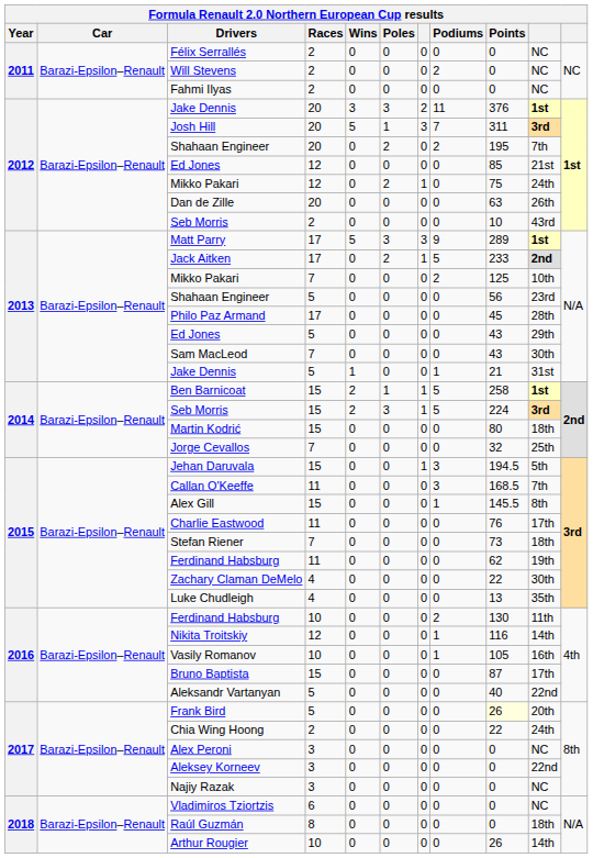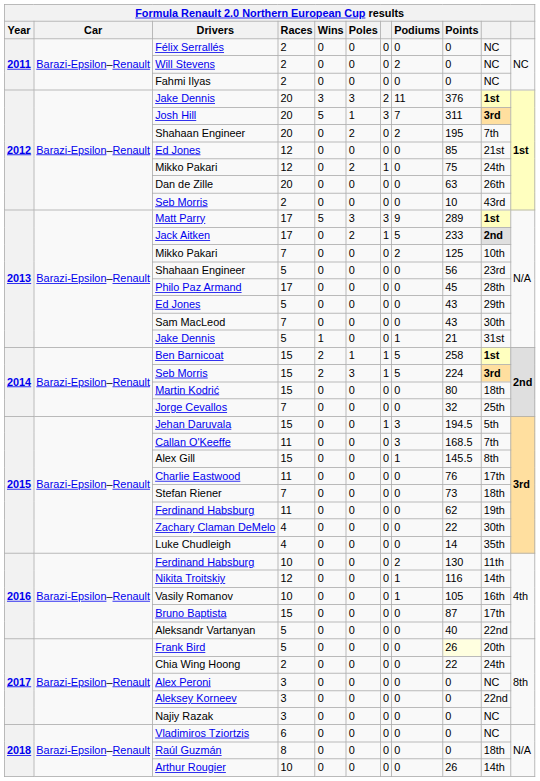Luke Chudleigh | Points: 13 -> 14
